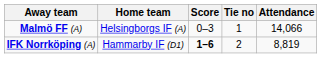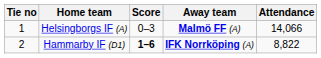columns swapped: Tie no <-> Away team
Hammarby IF (D1) | Attendance: 8,819 -> 8,822
